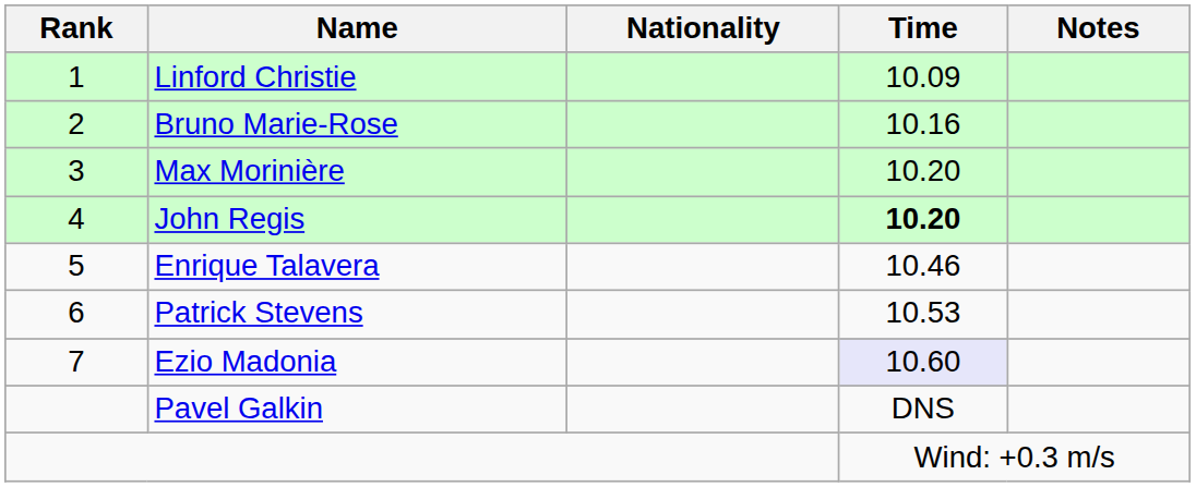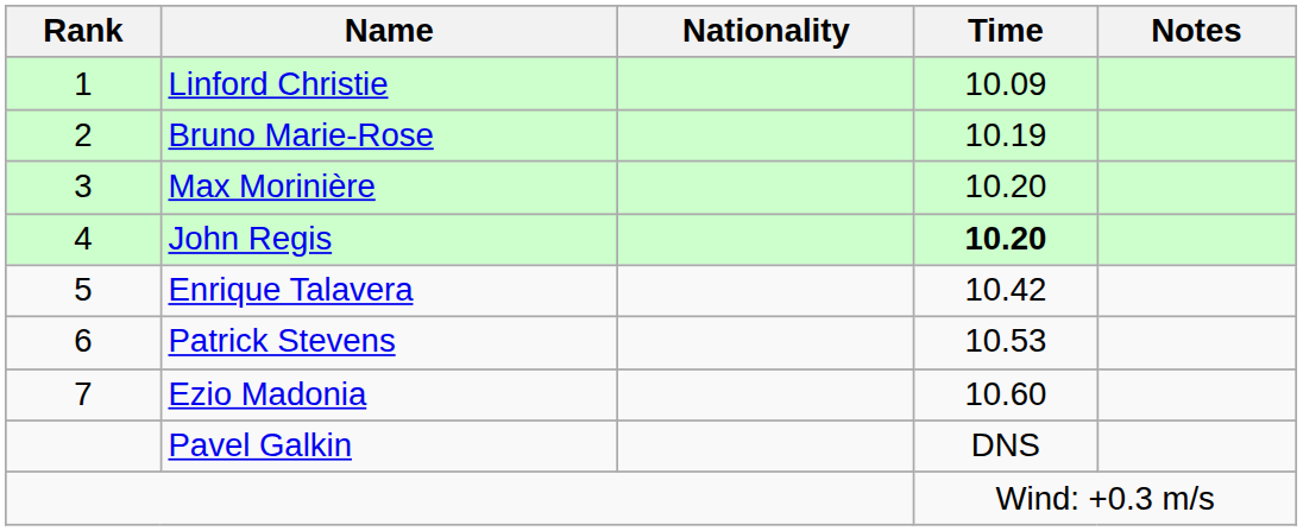Bruno Marie-Rose | Time: 10.16 -> 10.19
Enrique Talavera | Time: 10.46 -> 10.42
Ezio Madonia | Time: lavender background -> no background
